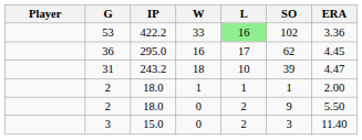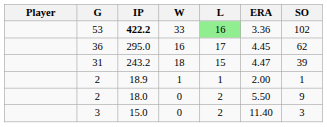columns swapped: ERA <-> SO
53 | IP: normal -> bold
31 | L: 10 -> 15
2 / 1 | IP: 18.0 -> 18.9
